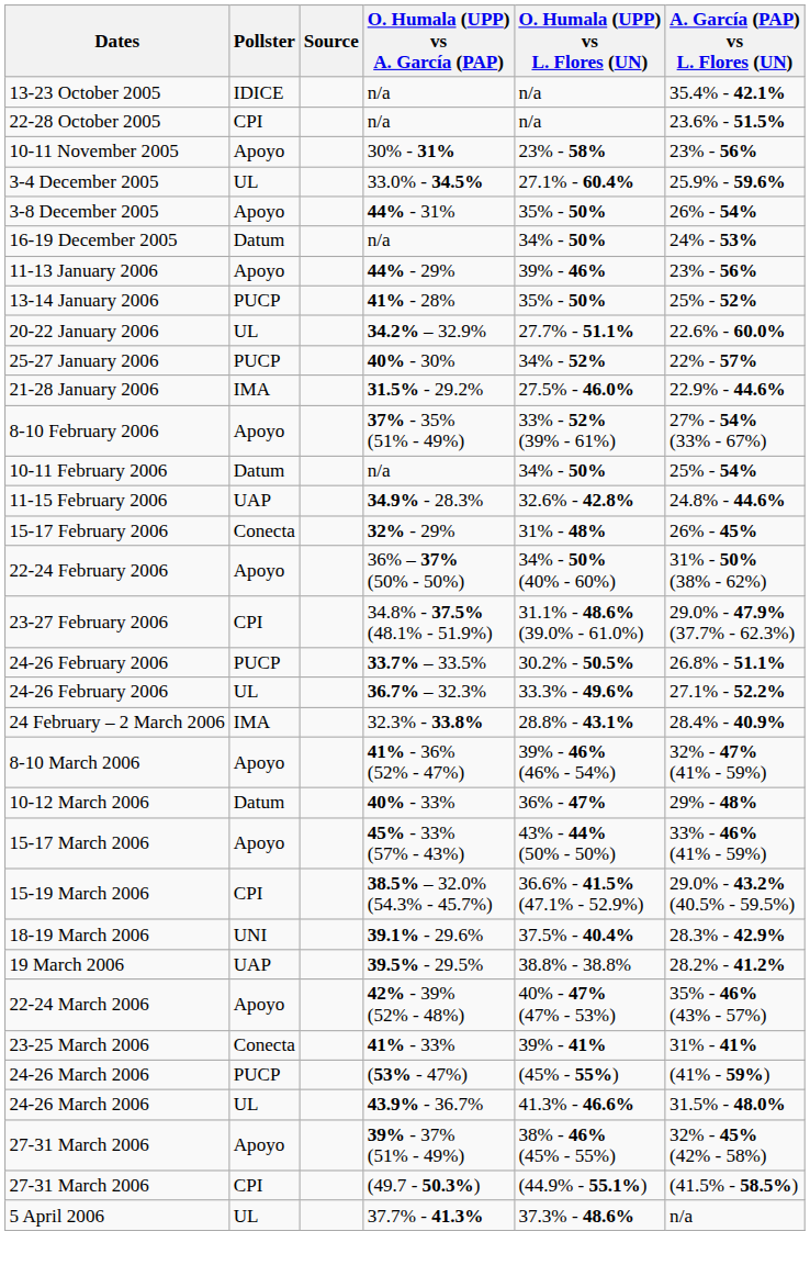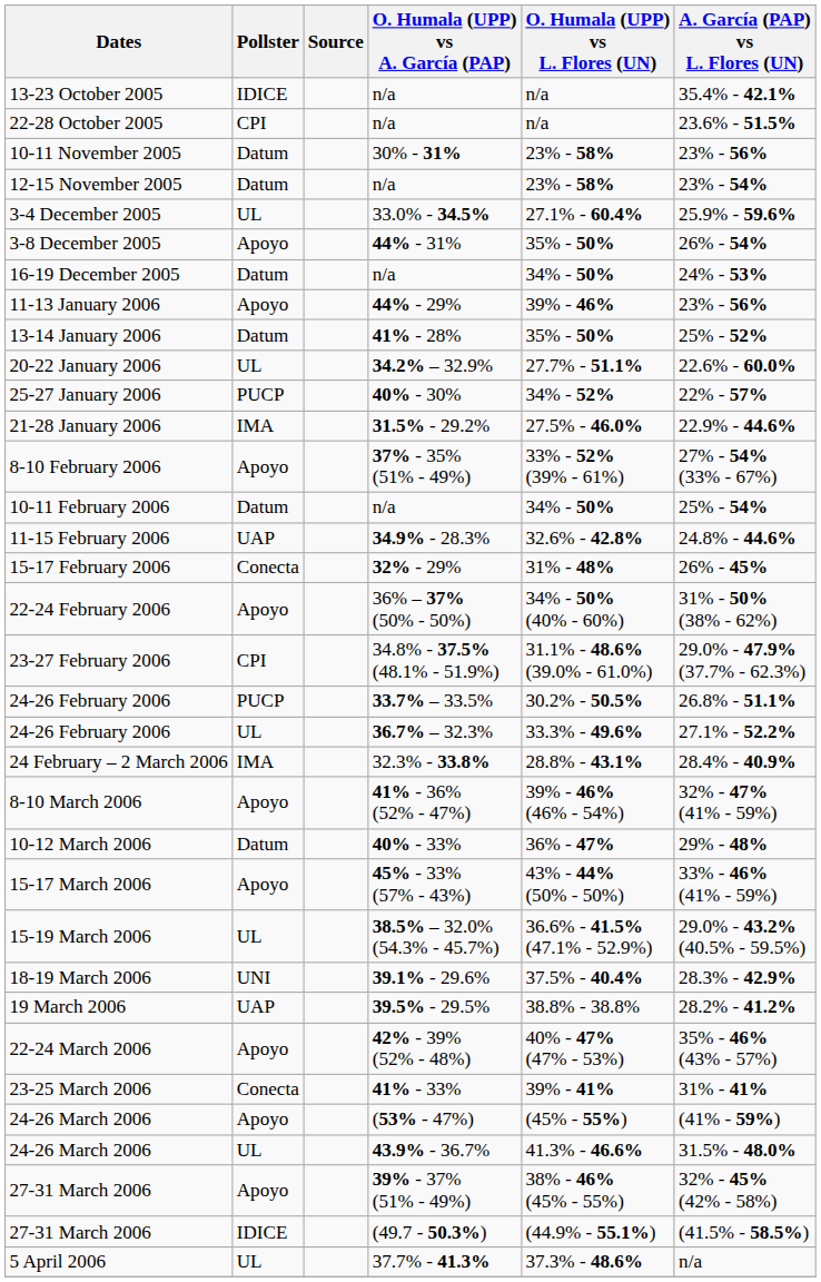10-11 November 2005 | Pollster: Apoyo -> Datum
+ row: 12-15 November 2005 | Datum | n/a | 23% - 58% | 23% - 54%
13-14 January 2006 | Pollster: PUCP -> Datum
15-19 March 2006 | Pollster: CPI -> UL
24-26 March 2006 / (53% - 47%) | Pollster: PUCP -> Apoyo
27-31 March 2006 / (49.7 - 50.3%) | Pollster: CPI -> IDICE
